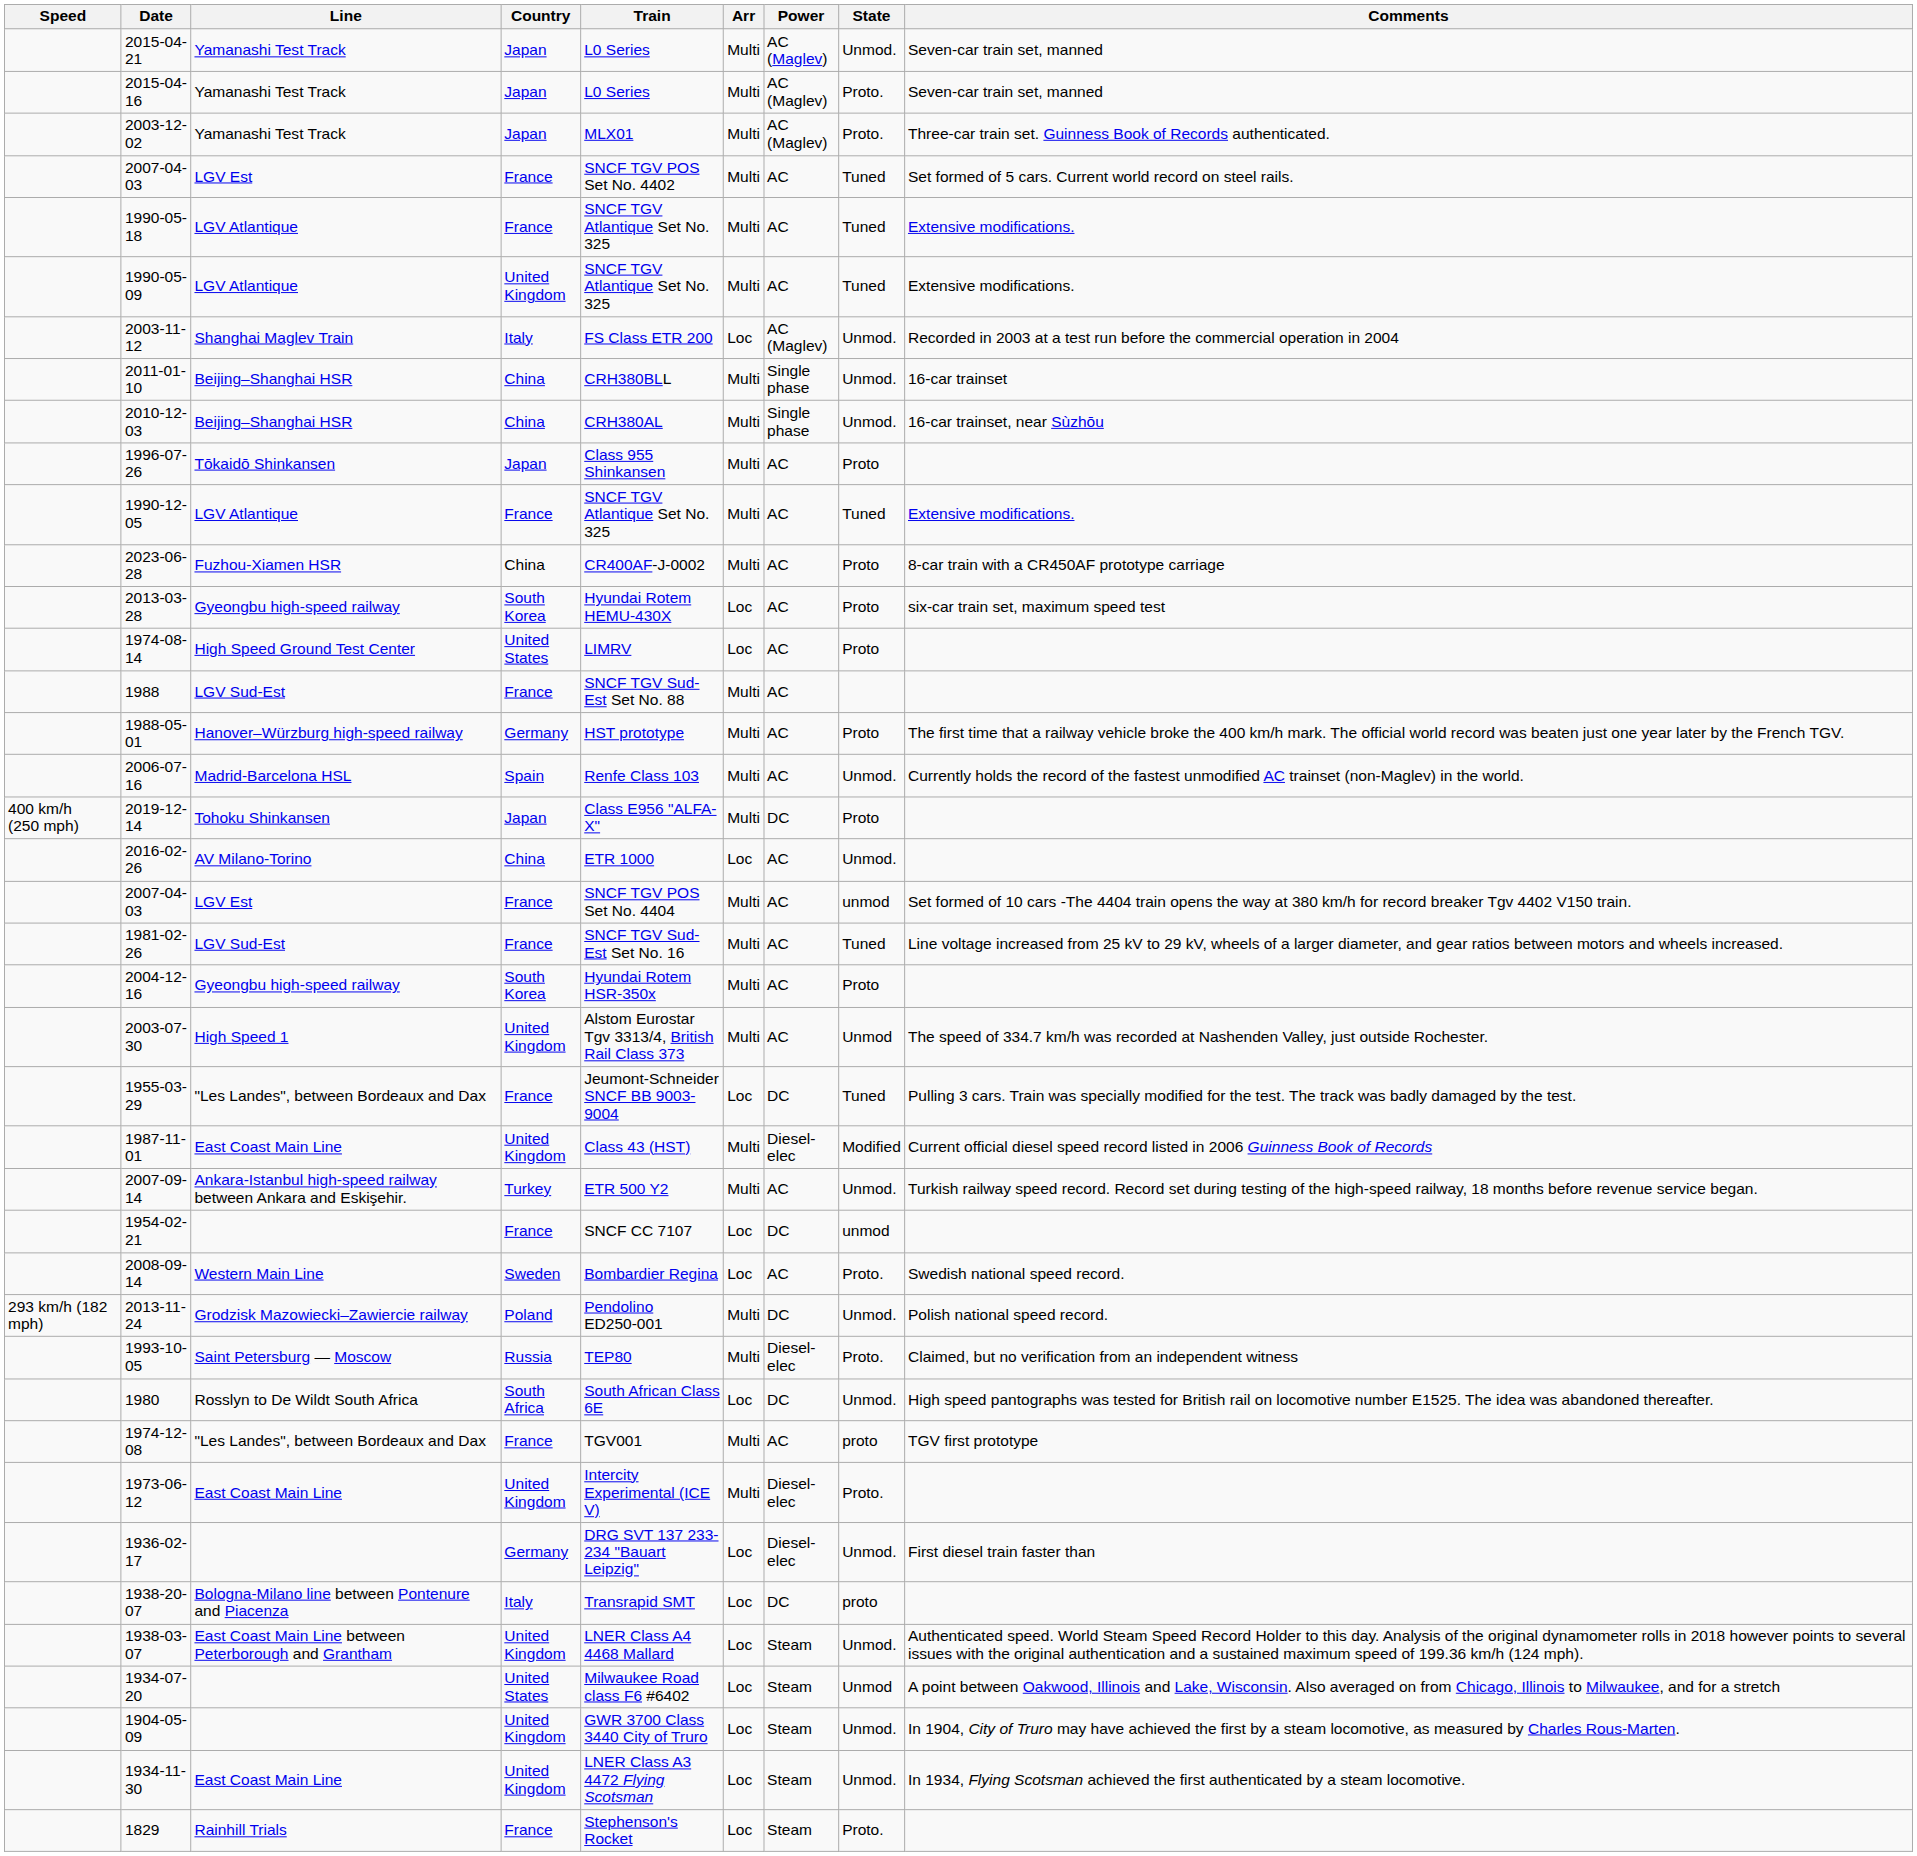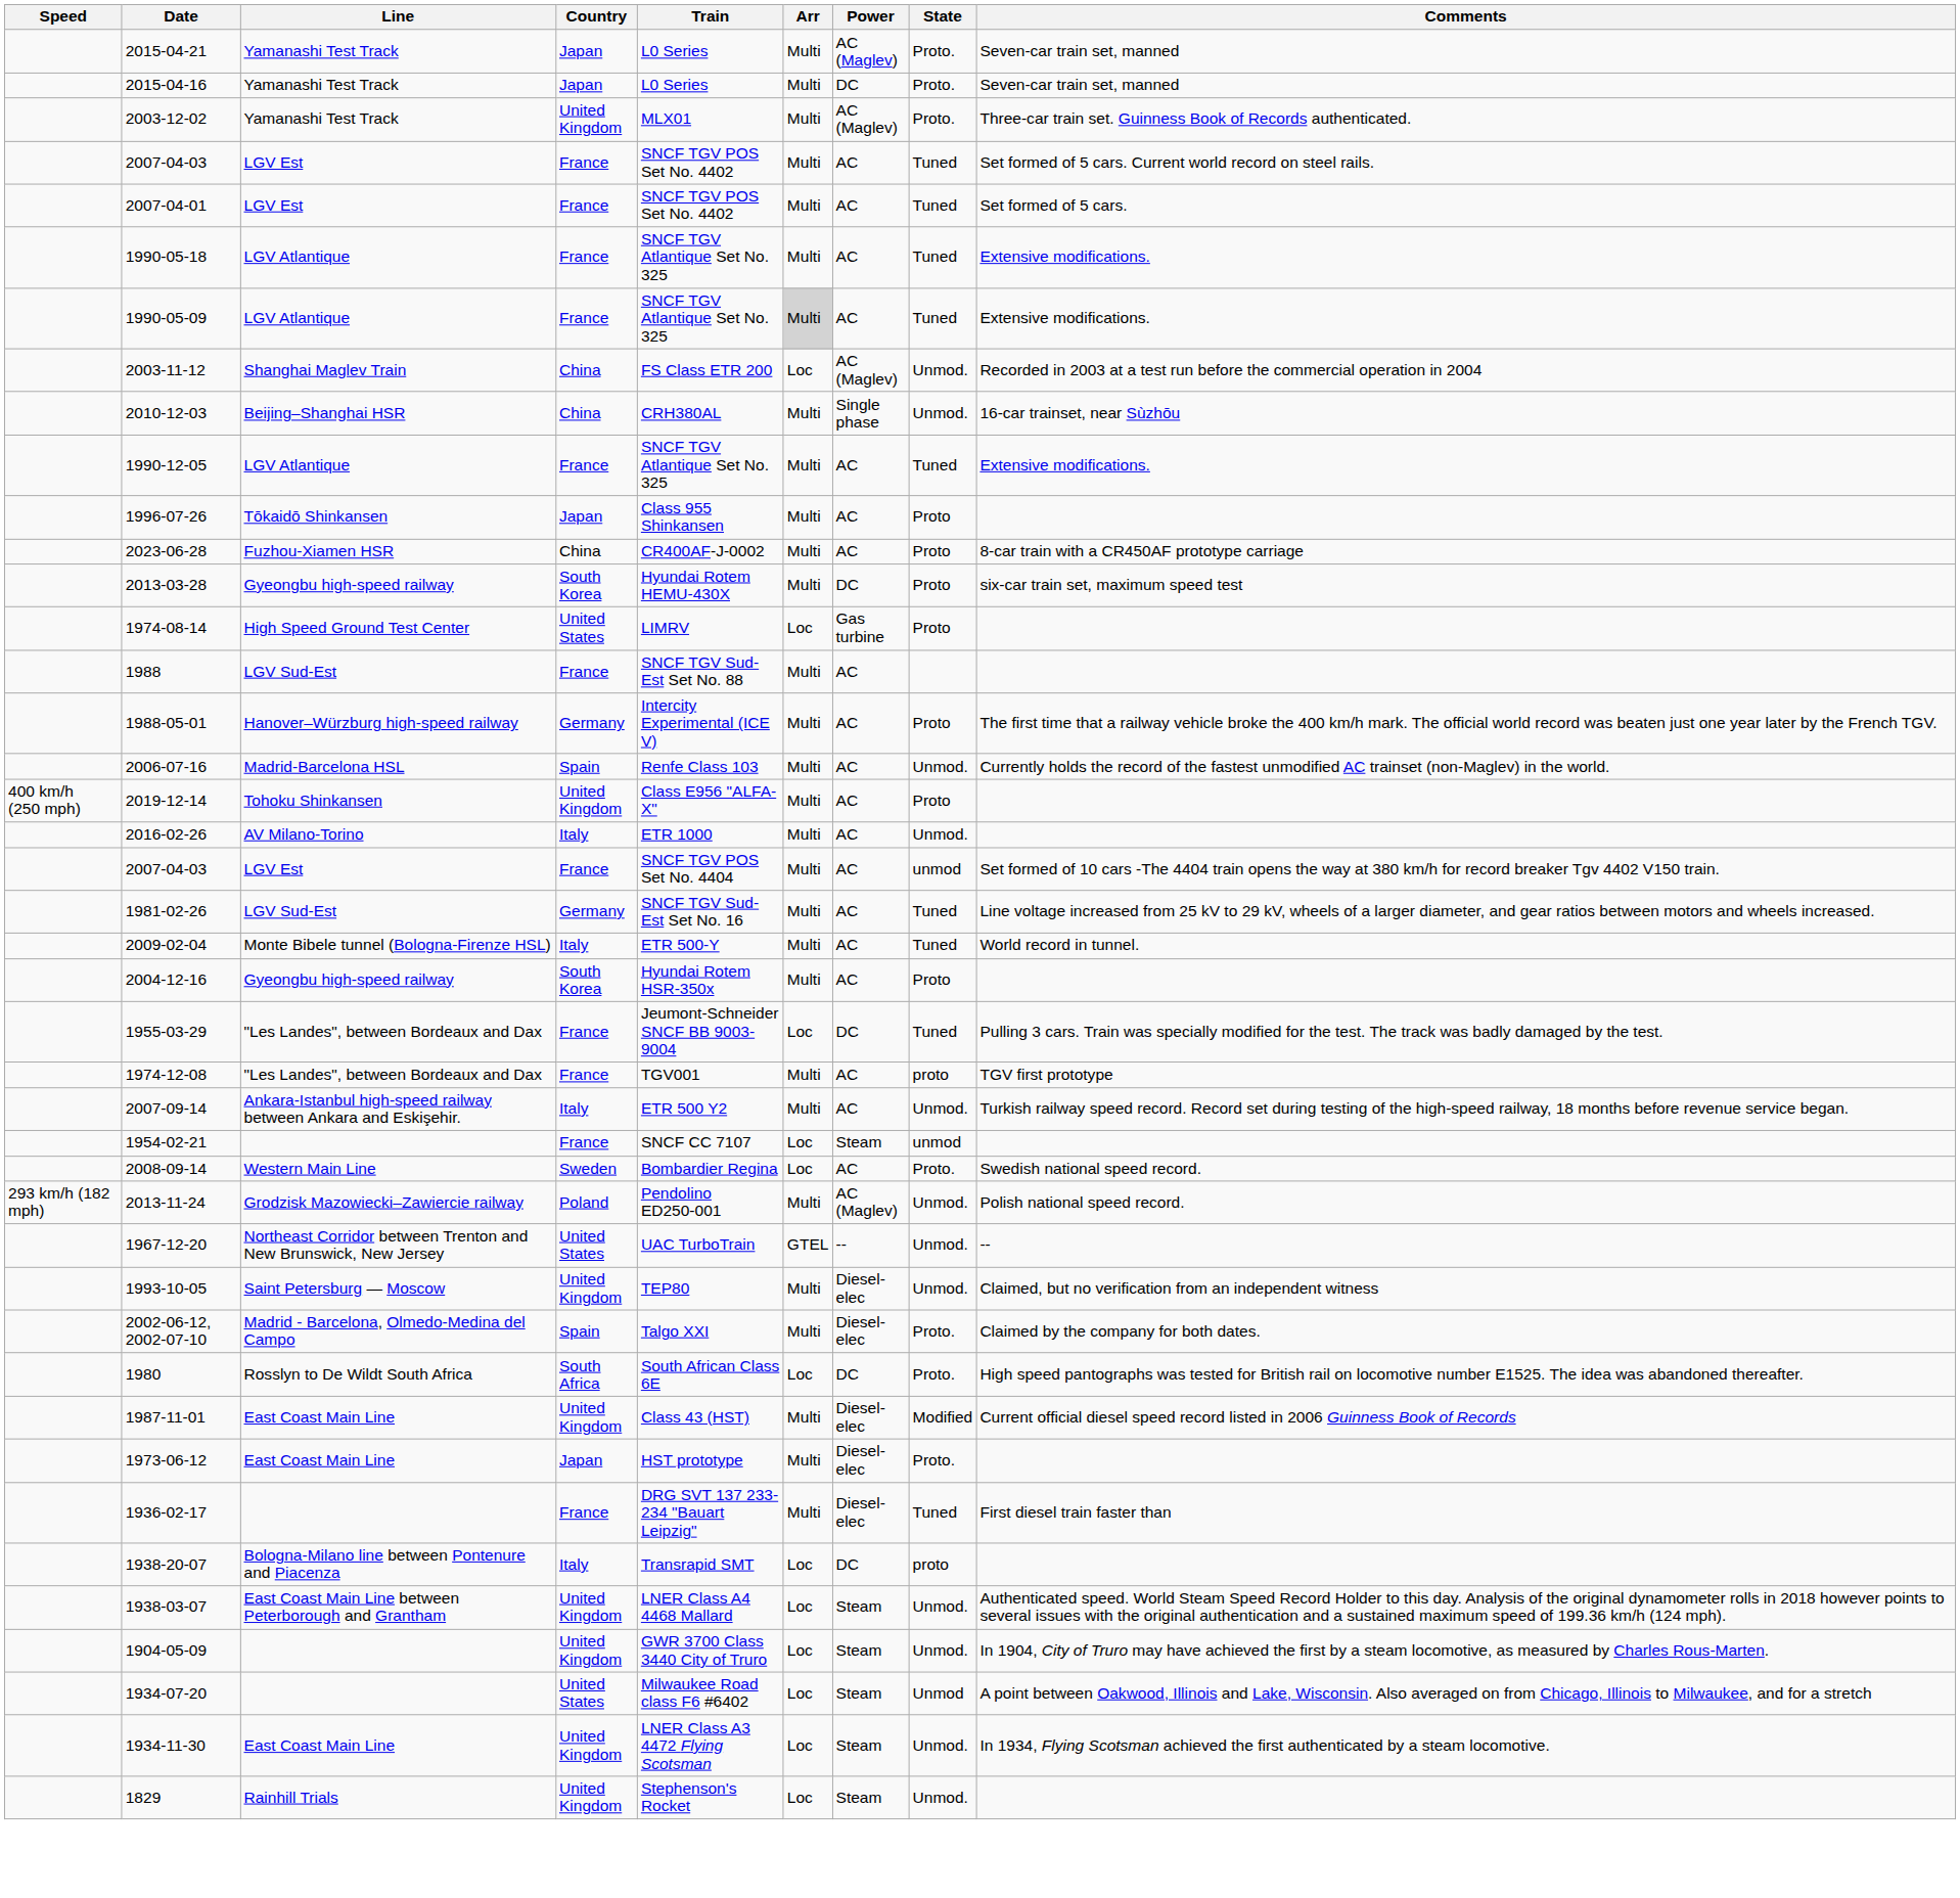2015-04-21 | State: Unmod. -> Proto.
2015-04-16 | Power: AC (Maglev) -> DC
2003-12-02 | Country: Japan -> United Kingdom
+ row: 2007-04-01 | LGV Est | France | SNCF TGV POS Set No. 4402 | Multi | AC | Tuned | Set formed of 5 cars.
1990-05-09 | Country: United Kingdom -> France
1990-05-09 | Arr: no background -> lightgrey background
2003-11-12 | Country: Italy -> China
- row: 2011-01-10 | Beijing–Shanghai HSR | China | CRH380BLL | Multi | Single phase | Unmod. | 16-car trainset
rows swapped: 1990-12-05 <-> 1996-07-26
2013-03-28 | Arr: Loc -> Multi
2013-03-28 | Power: AC -> DC
1974-08-14 | Power: AC -> Gas turbine
1988-05-01 | Train: HST prototype -> Intercity Experimental (ICE V)
2019-12-14 | Country: Japan -> United Kingdom
2019-12-14 | Power: DC -> AC
2016-02-26 | Country: China -> Italy
2016-02-26 | Arr: Loc -> Multi
1981-02-26 | Country: France -> Germany
+ row: 2009-02-04 | Monte Bibele tunnel (Bologna-Firenze HSL) | Italy | ETR 500-Y | Multi | AC | Tuned | World record in tunnel.
- row: 2003-07-30 | High Speed 1 | United Kingdom | Alstom Eurostar Tgv 3313/4, British Rail Class 373 | Multi | AC | Unmod | The speed of 334.7 km/h was recorded at Nashenden Valley, just outside Rochester.
rows swapped: 1974-12-08 <-> 1987-11-01
2007-09-14 | Country: Turkey -> Italy
1954-02-21 | Power: DC -> Steam
2013-11-24 | Power: DC -> AC (Maglev)
+ row: 1967-12-20 | Northeast Corridor between Trenton and New Brunswick, New Jersey | United States | UAC TurboTrain | GTEL | -- | Unmod. | --
1993-10-05 | Country: Russia -> United Kingdom
1993-10-05 | State: Proto. -> Unmod.
+ row: 2002-06-12, 2002-07-10 | Madrid - Barcelona, Olmedo-Medina del Campo | Spain | Talgo XXI | Multi | Diesel-elec | Proto. | Claimed by the company for both dates.
1980 | State: Unmod. -> Proto.
1973-06-12 | Country: United Kingdom -> Japan
1973-06-12 | Train: Intercity Experimental (ICE V) -> HST prototype
1936-02-17 | Country: Germany -> France
1936-02-17 | Arr: Loc -> Multi
1936-02-17 | State: Unmod. -> Tuned
rows swapped: 1934-07-20 <-> 1904-05-09
1829 | Country: France -> United Kingdom
1829 | State: Proto. -> Unmod.
